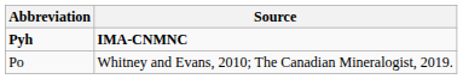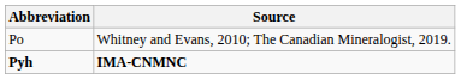rows swapped: Pyh <-> Po
